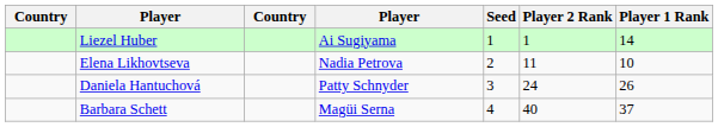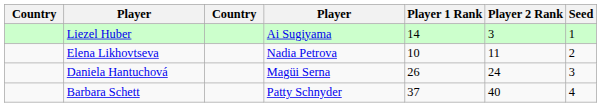columns swapped: Player 1 Rank <-> Seed
Liezel Huber | Player 2 Rank: 1 -> 3
Daniela Hantuchová | column 4: Patty Schnyder -> Magüi Serna
Barbara Schett | column 4: Magüi Serna -> Patty Schnyder
